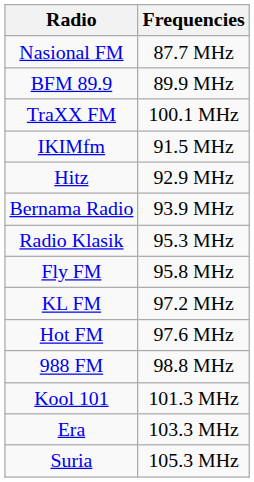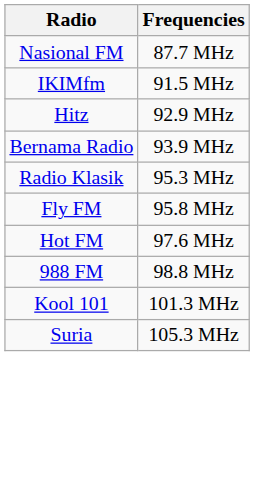- row: BFM 89.9 | 89.9 MHz
- row: TraXX FM | 100.1 MHz
- row: KL FM | 97.2 MHz
- row: Era | 103.3 MHz
